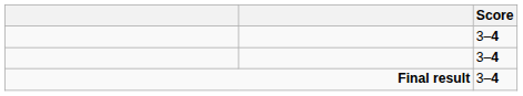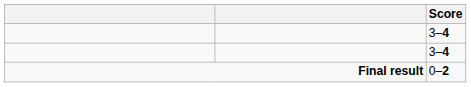Final result | Score: 3–4 -> 0–2
